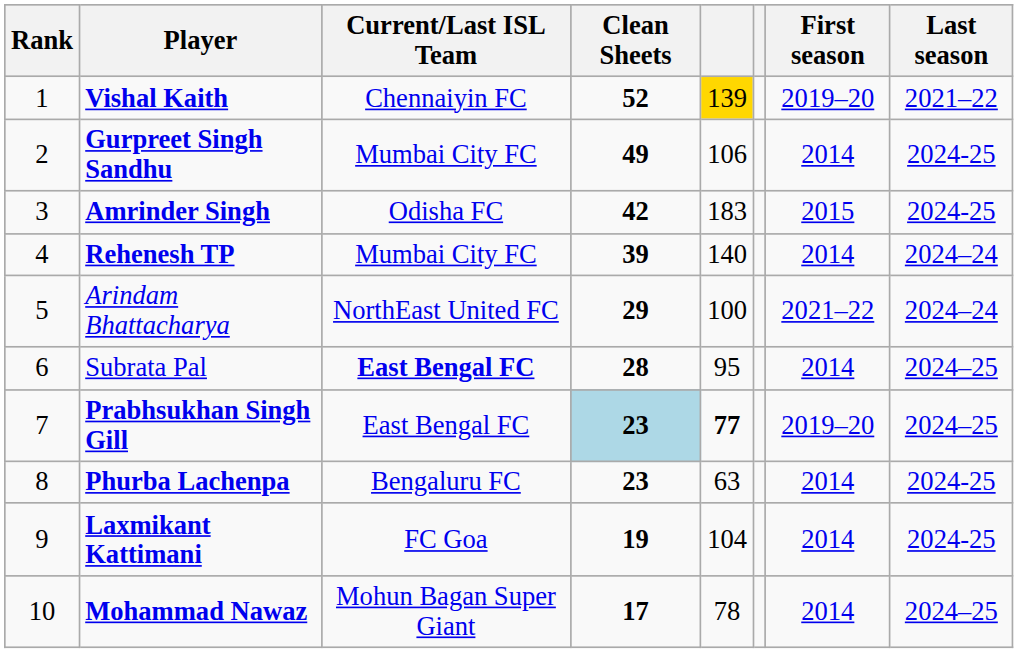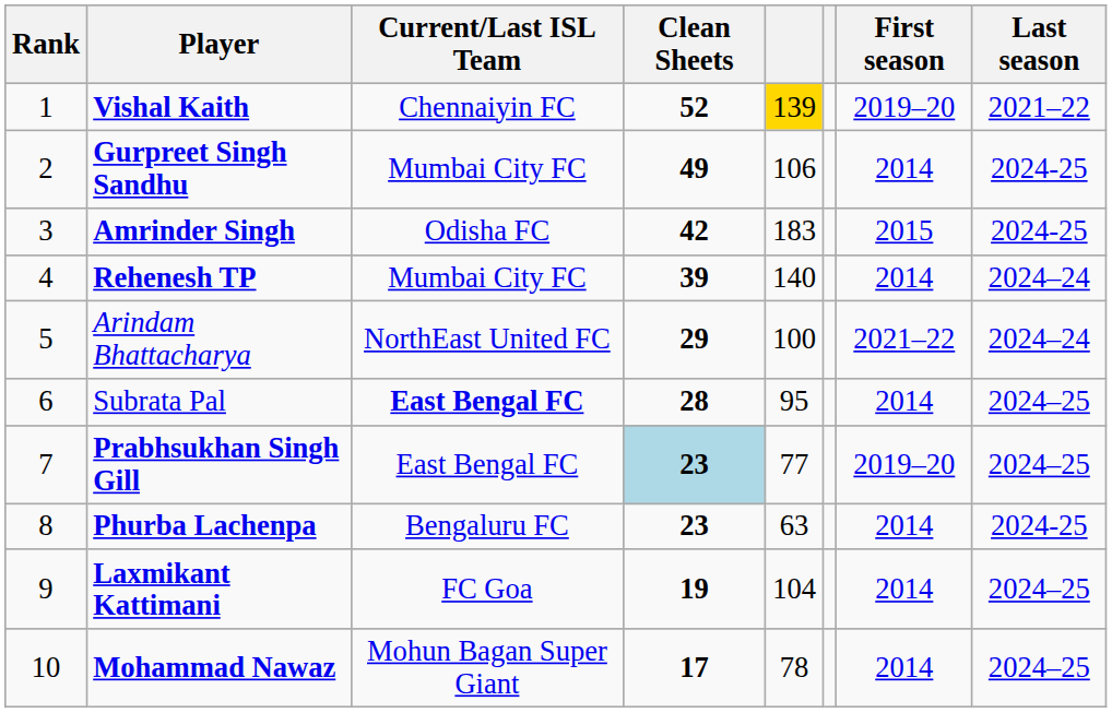Prabhsukhan Singh Gill | column 5: bold -> normal
Laxmikant Kattimani | Last season: 2024-25 -> 2024–25
